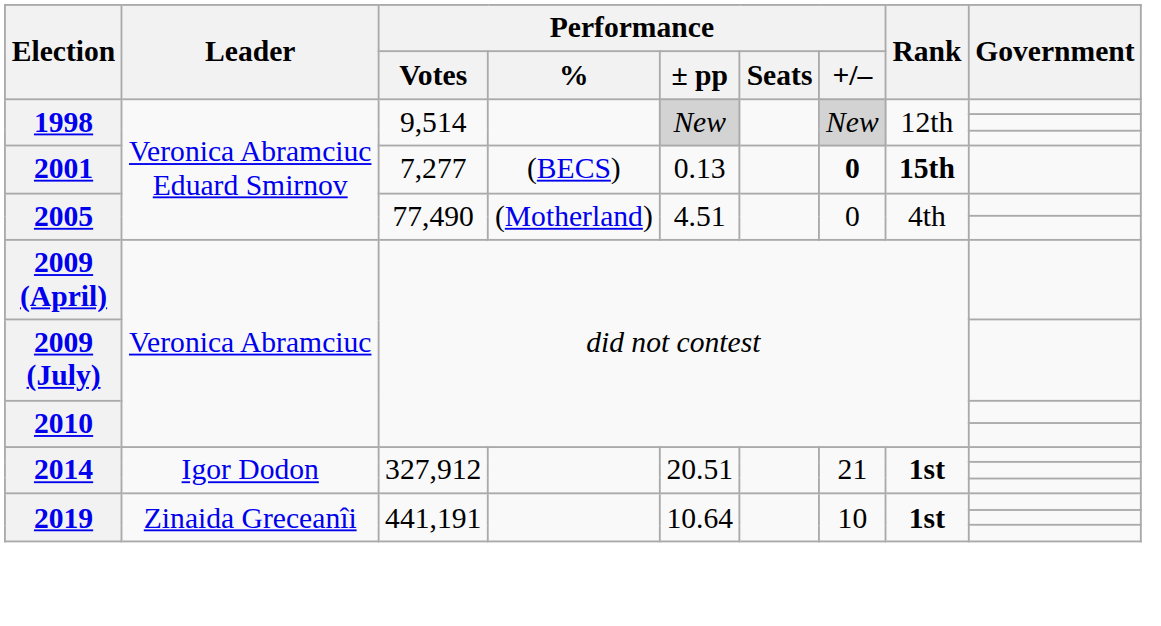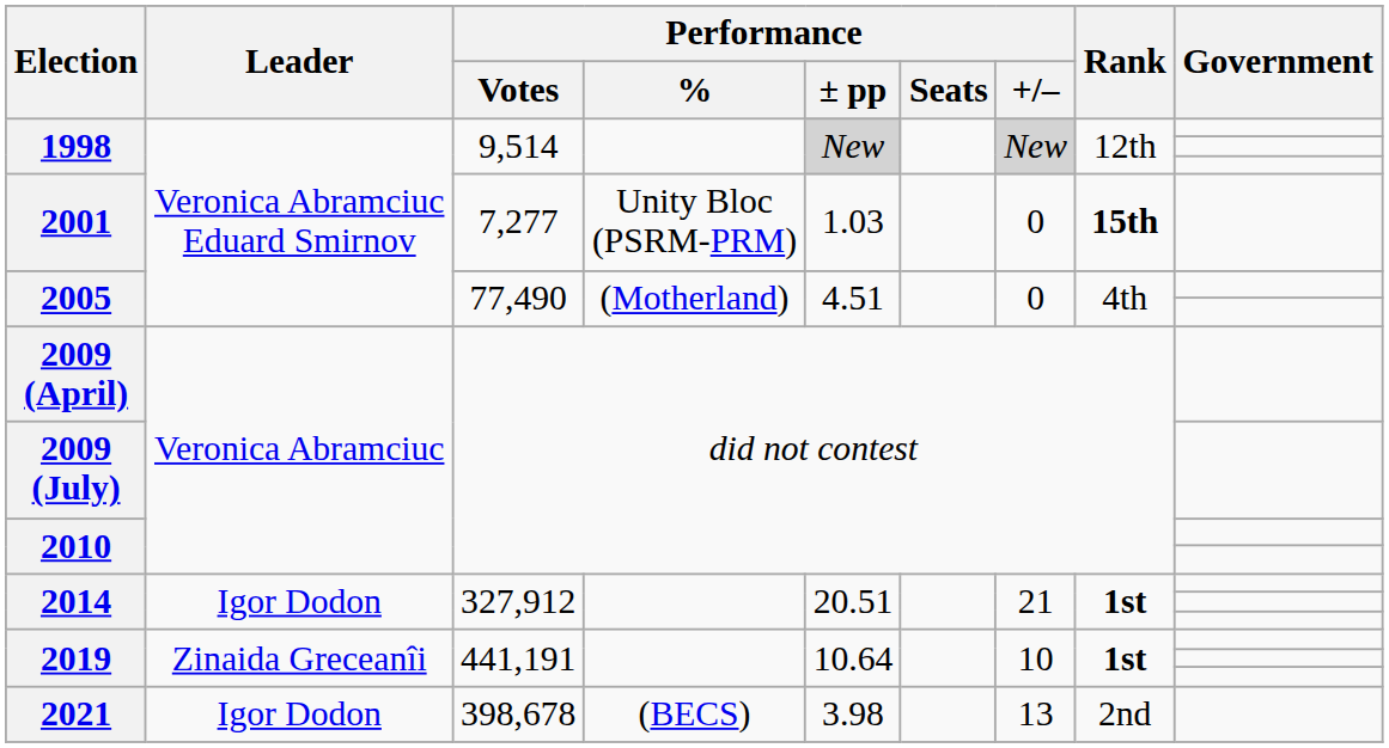2001 | Performance / %: (BECS) -> Unity Bloc (PSRM-PRM)
2001 | Performance / ± pp: 0.13 -> 1.03
2001 | Performance / +/–: bold -> normal
+ row: 2021 | Igor Dodon | 398,678 | (BECS) | 3.98 | 13 | 2nd
